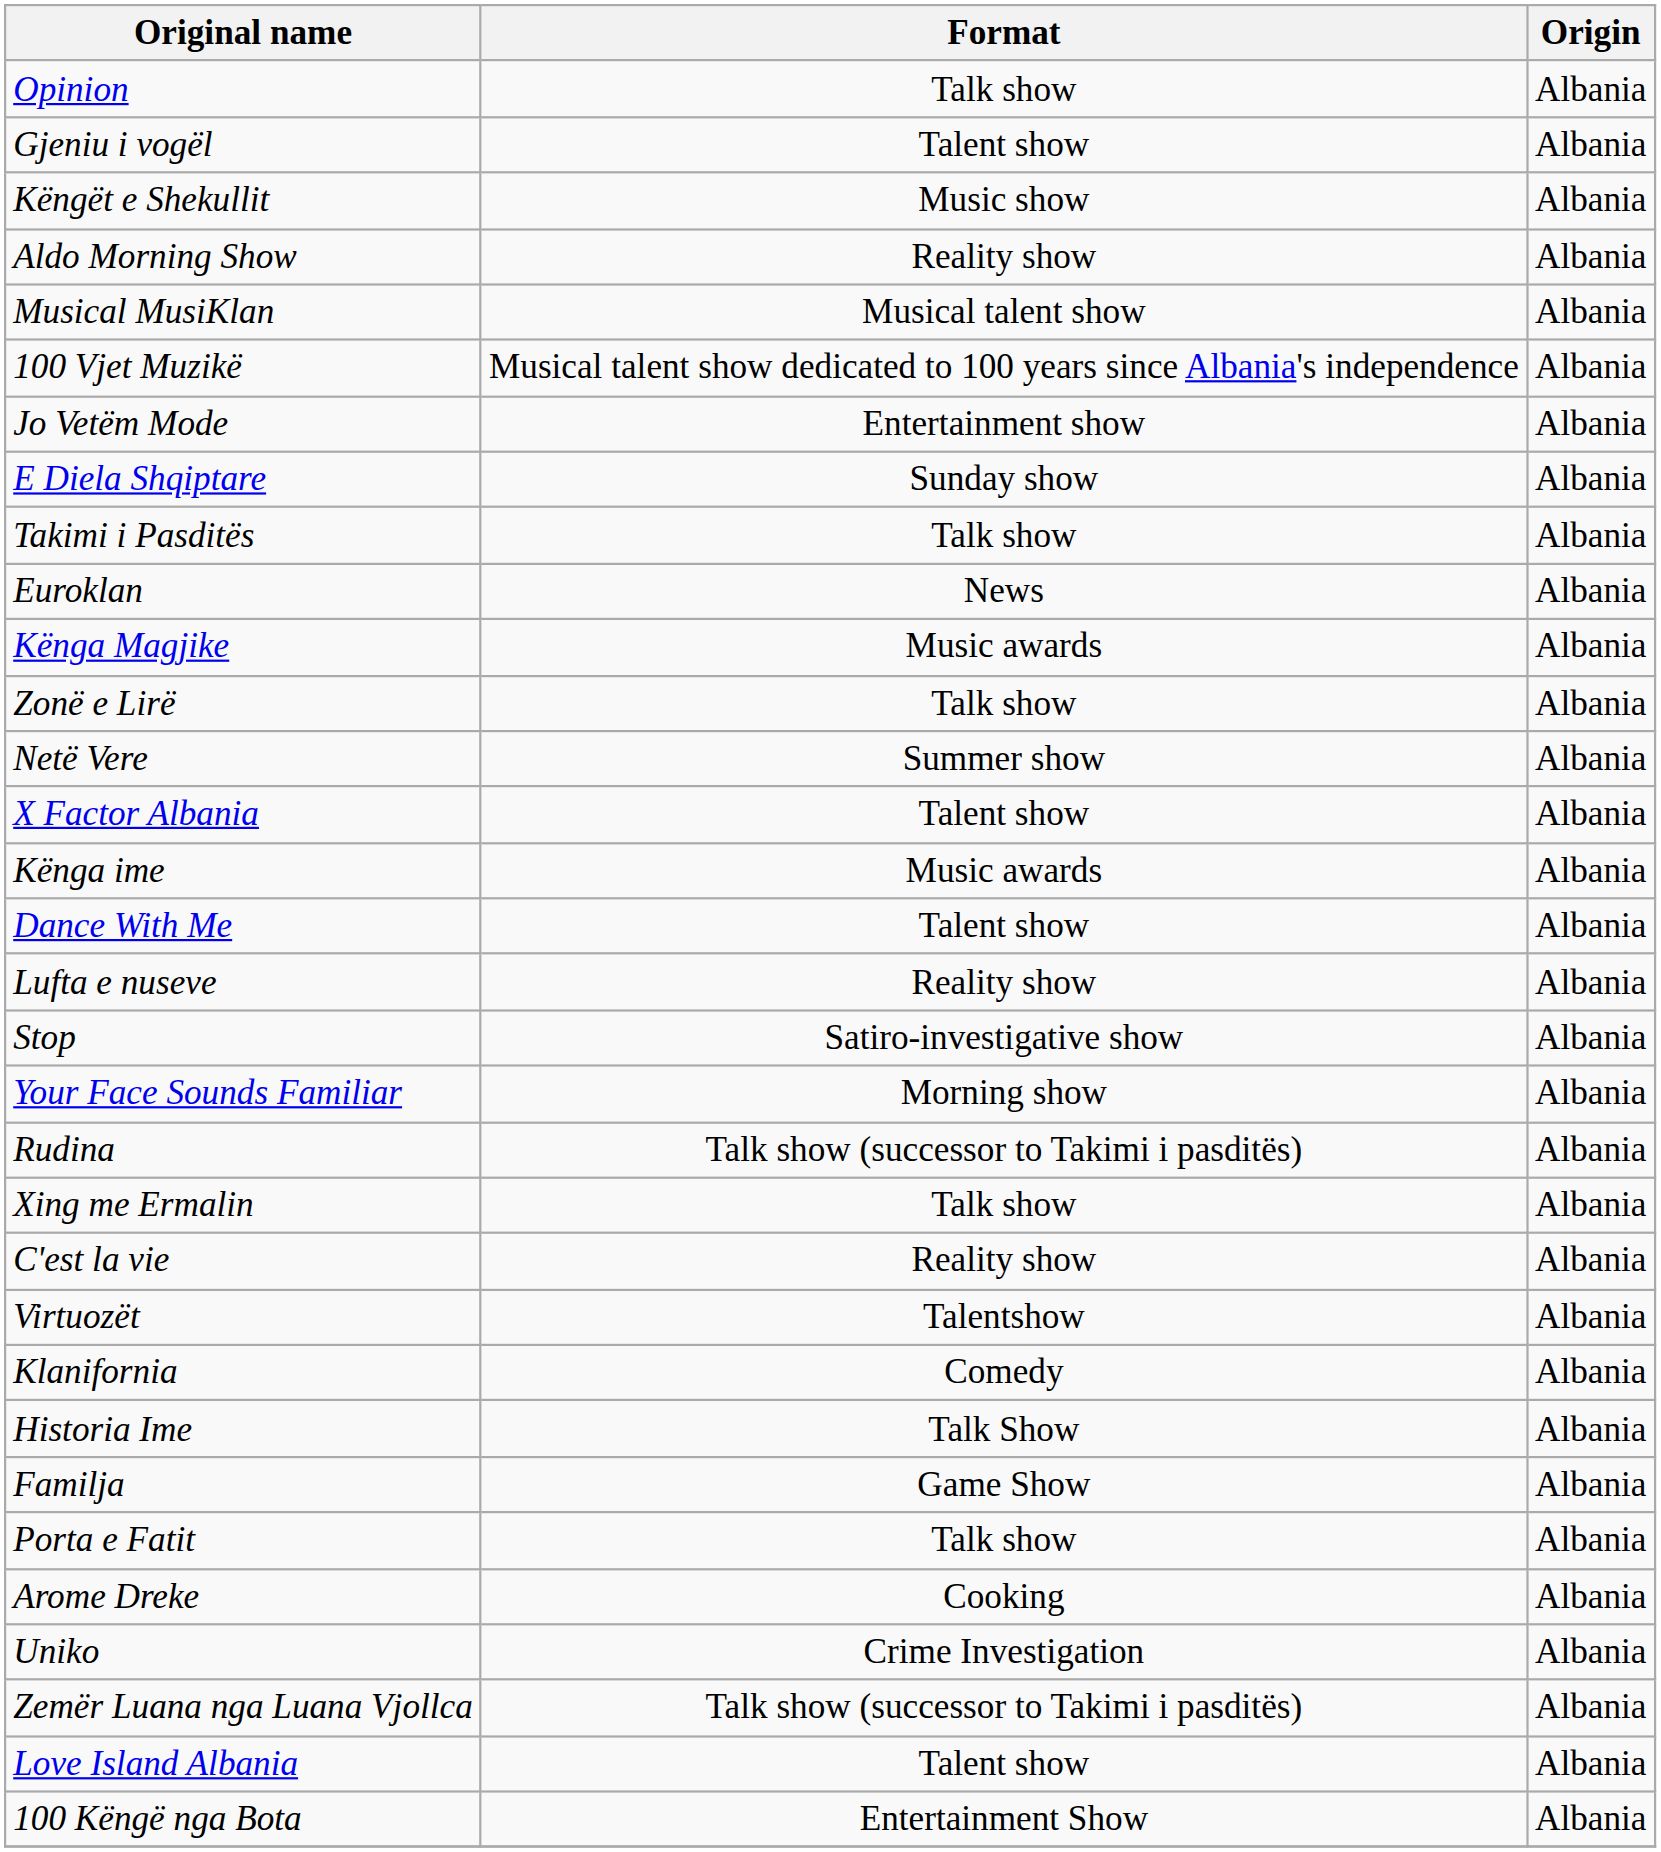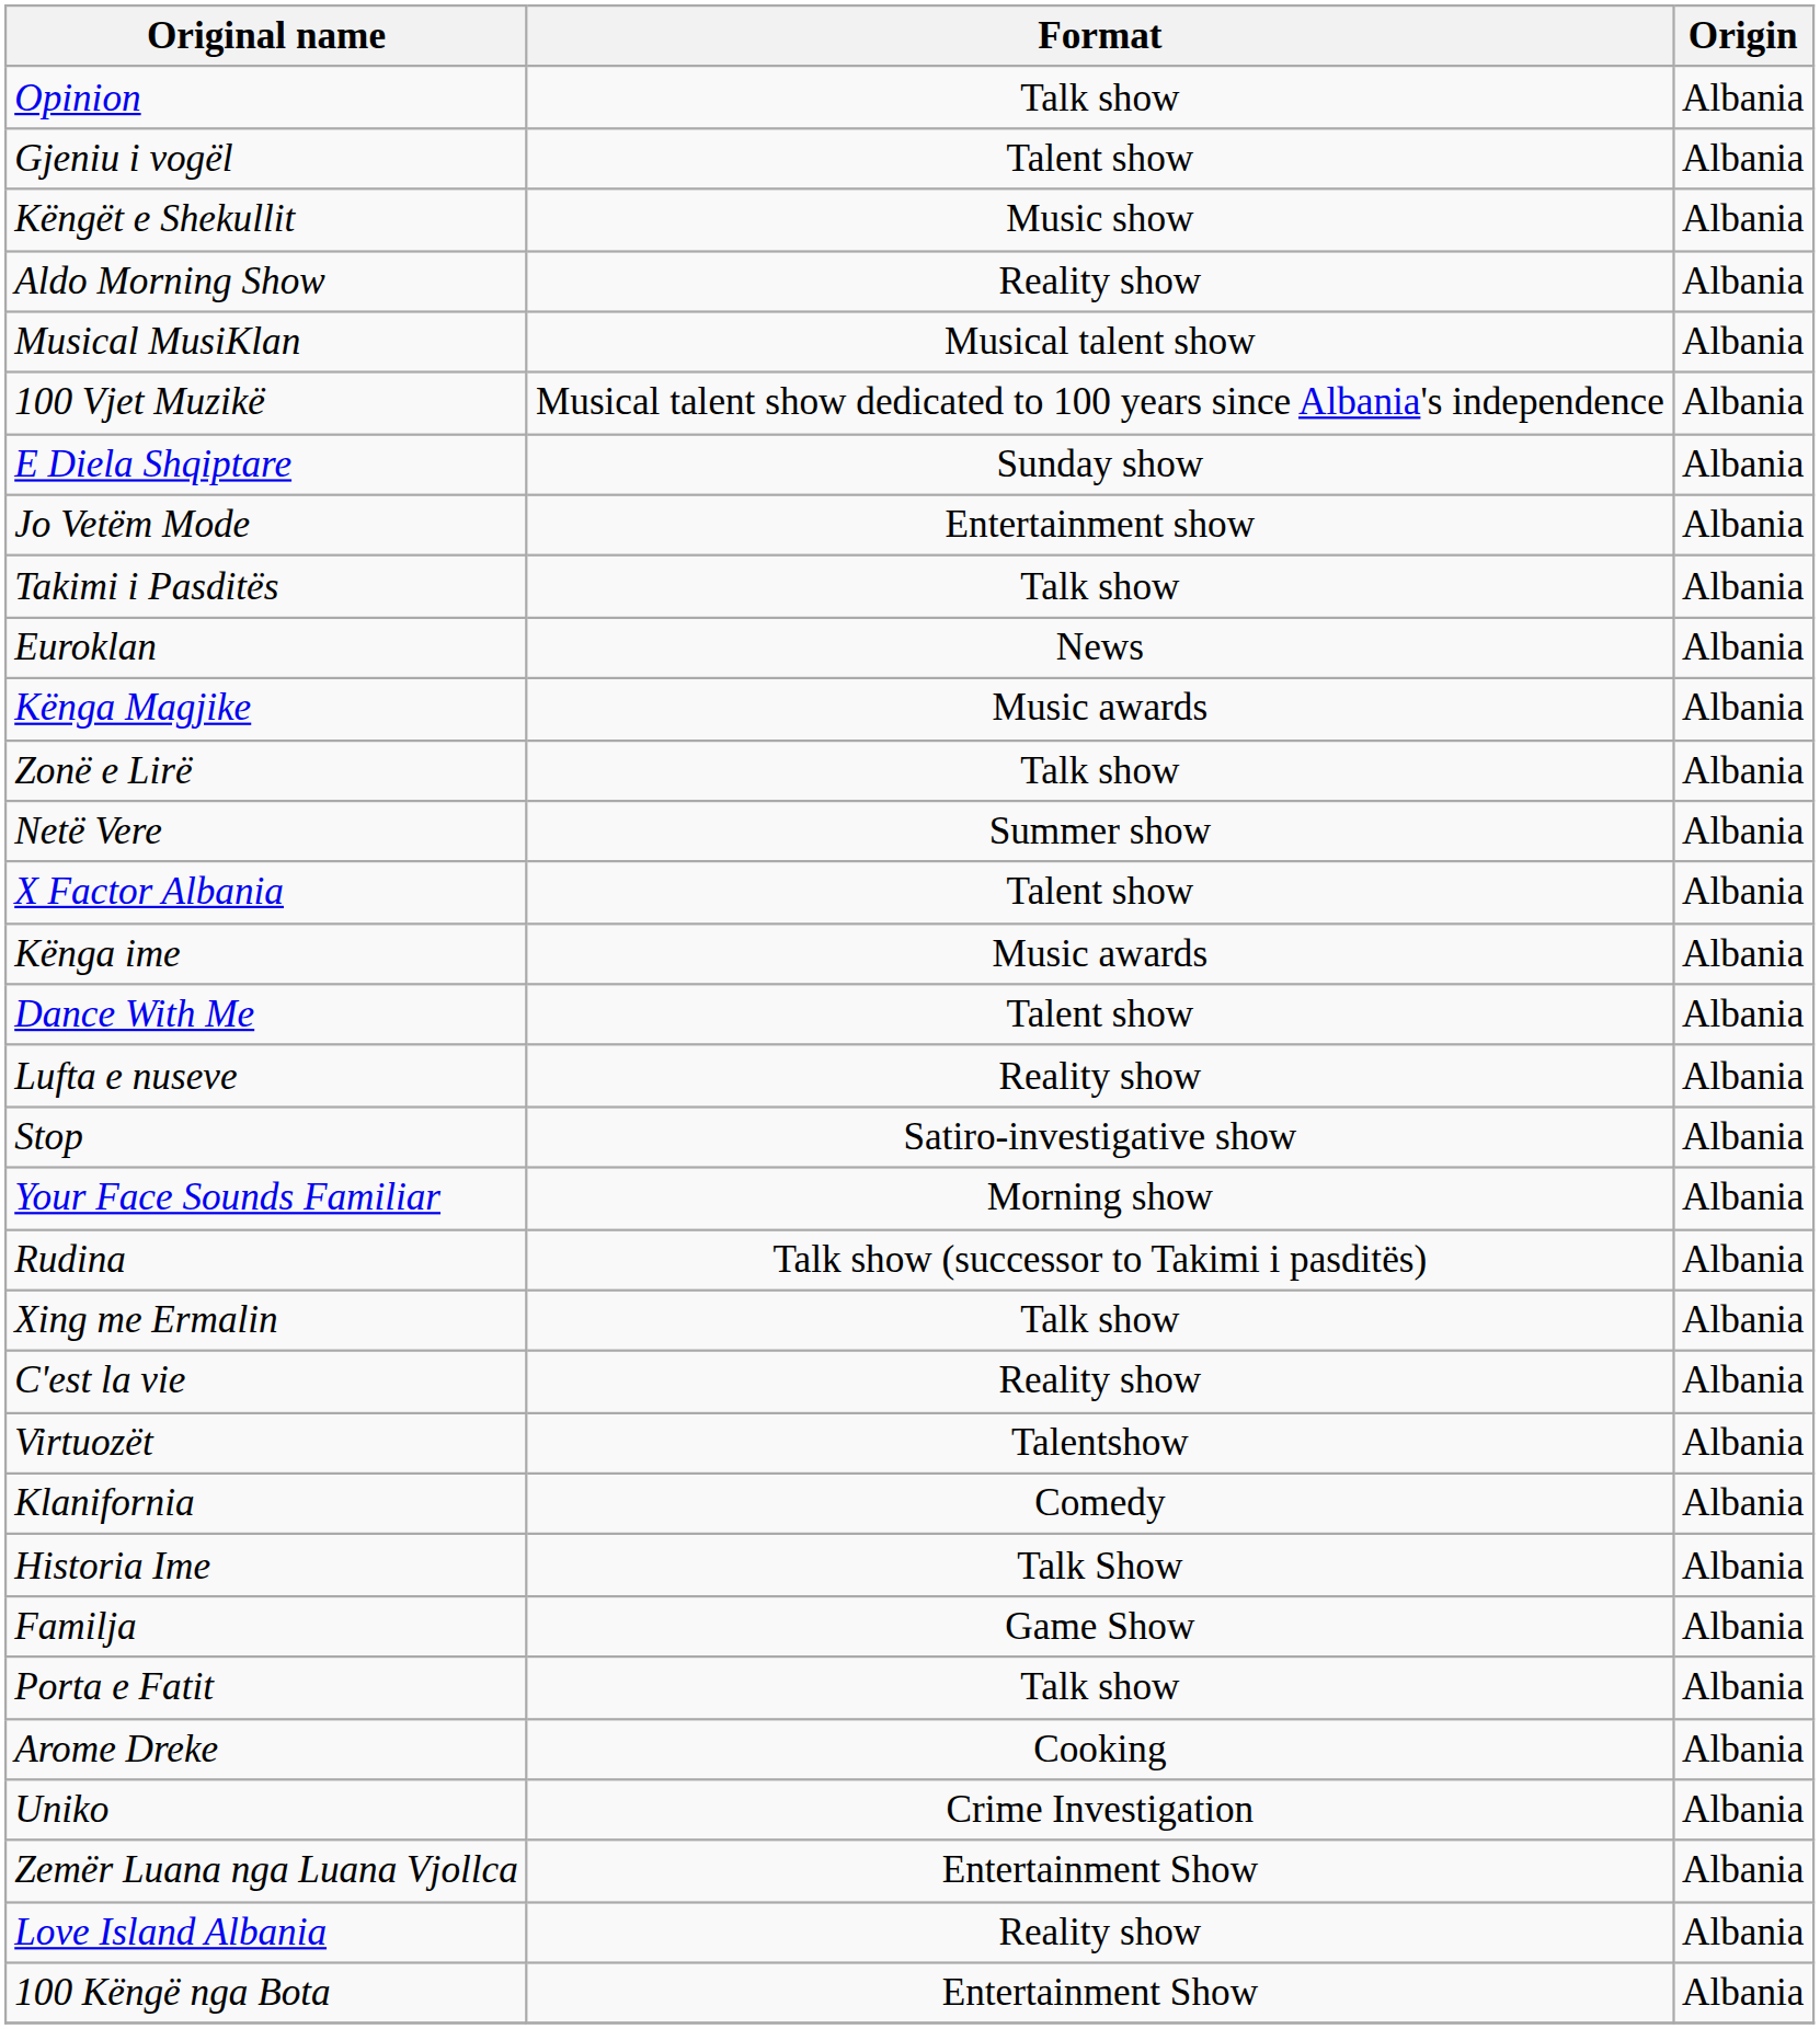rows swapped: E Diela Shqiptare <-> Jo Vetëm Mode
Zemër Luana nga Luana Vjollca | Format: Talk show (successor to Takimi i pasditës) -> Entertainment Show
Love Island Albania | Format: Talent show -> Reality show
